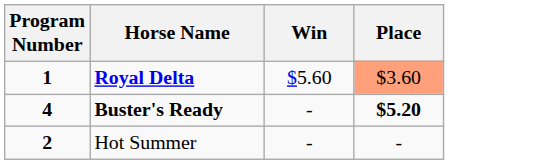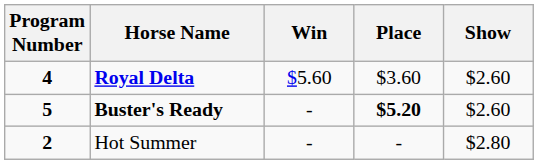+ column: Show | $2.60 | $2.60 | $2.80
Royal Delta | Program Number: 1 -> 4
Royal Delta | Place: lightsalmon background -> no background
Buster's Ready | Program Number: 4 -> 5
